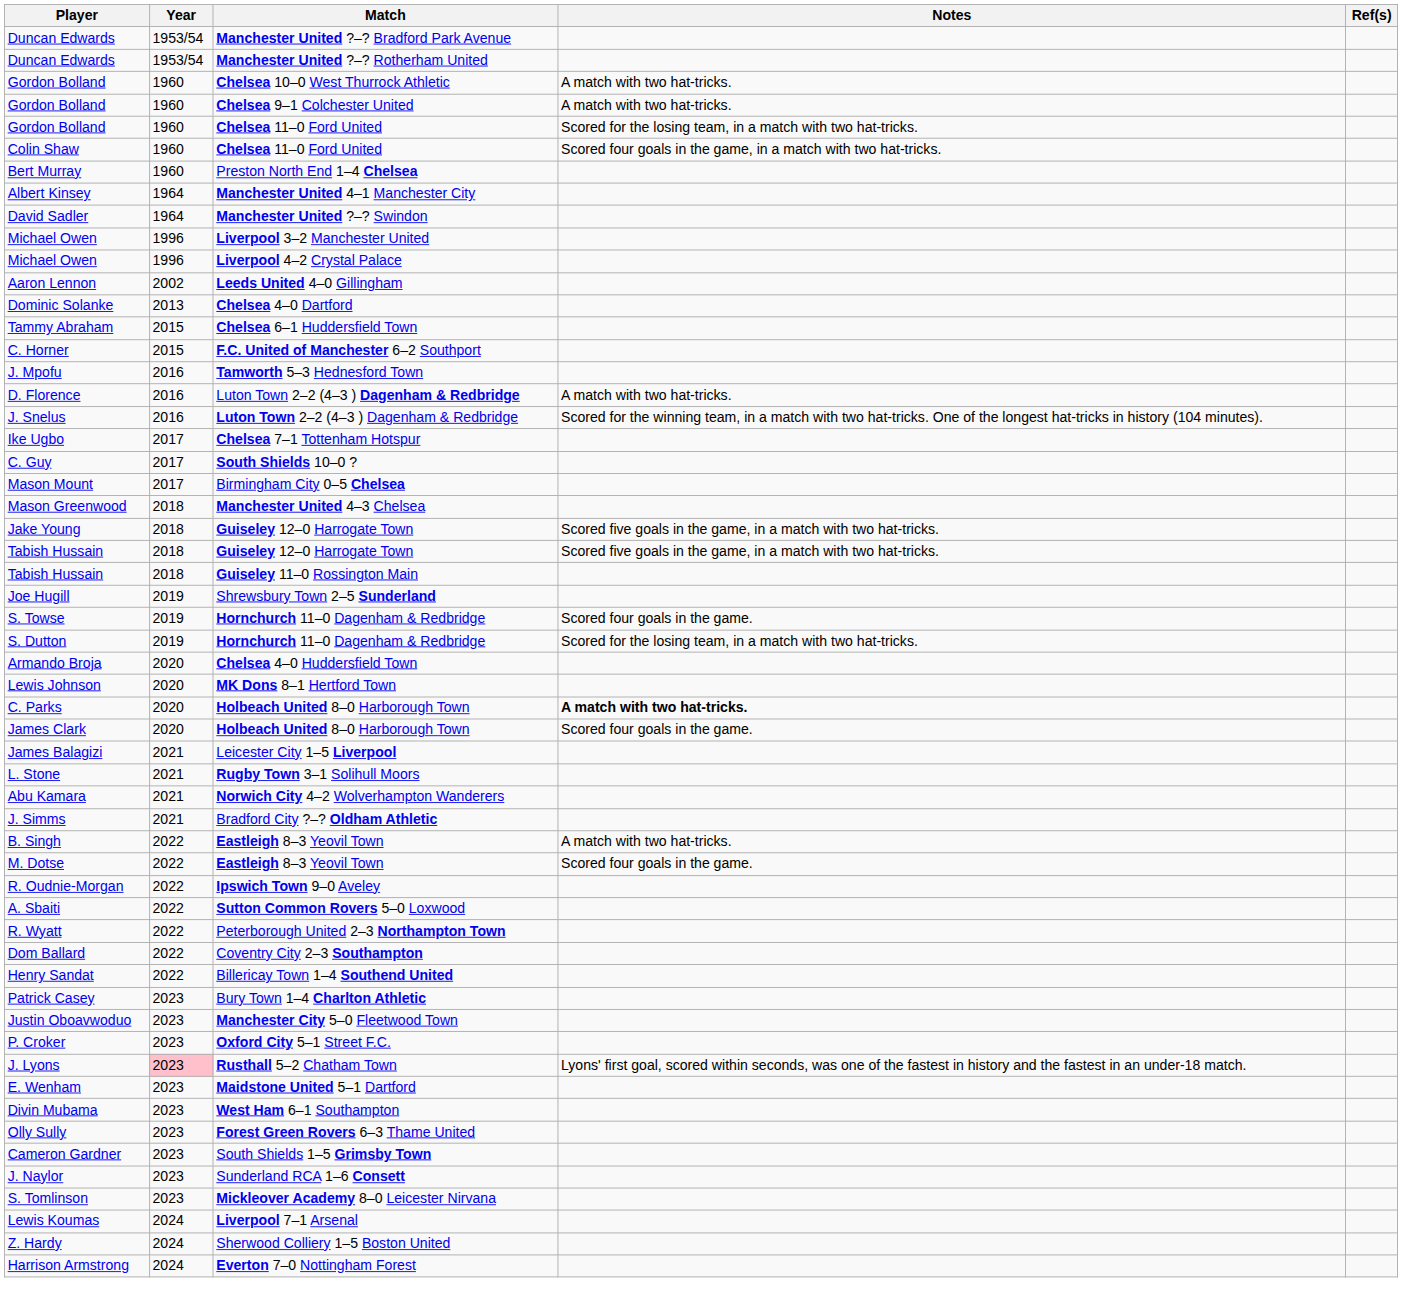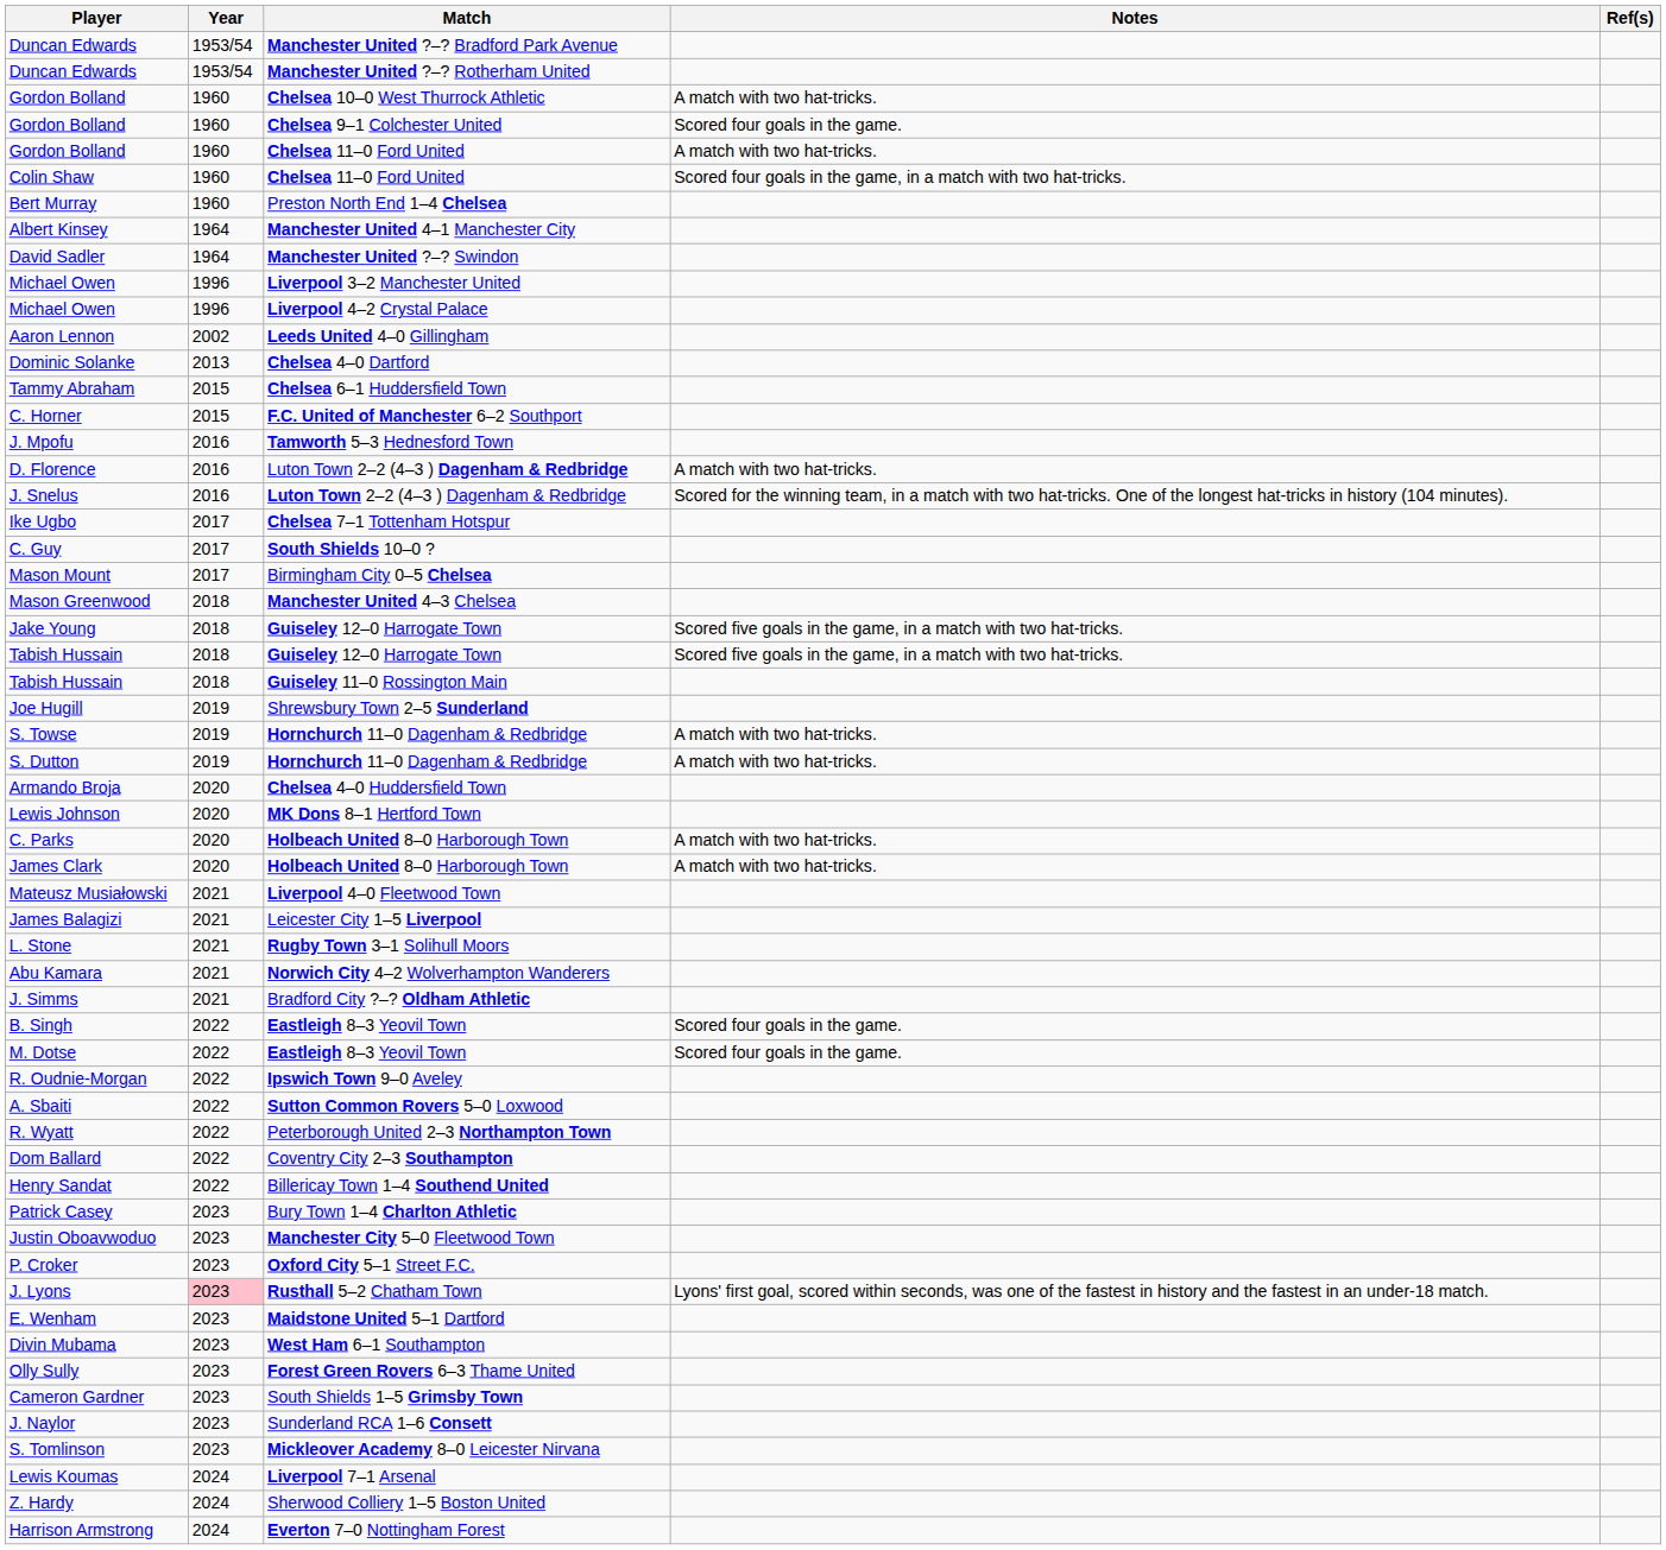Gordon Bolland / Chelsea 9–1 Colchester United | Notes: A match with two hat-tricks. -> Scored four goals in the game.
Gordon Bolland / Chelsea 11–0 Ford United | Notes: Scored for the losing team, in a match with two hat-tricks. -> A match with two hat-tricks.
S. Towse | Notes: Scored four goals in the game. -> A match with two hat-tricks.
S. Dutton | Notes: Scored for the losing team, in a match with two hat-tricks. -> A match with two hat-tricks.
C. Parks | Notes: bold -> normal
James Clark | Notes: Scored four goals in the game. -> A match with two hat-tricks.
+ row: Mateusz Musiałowski | 2021 | Liverpool 4–0 Fleetwood Town
B. Singh | Notes: A match with two hat-tricks. -> Scored four goals in the game.
